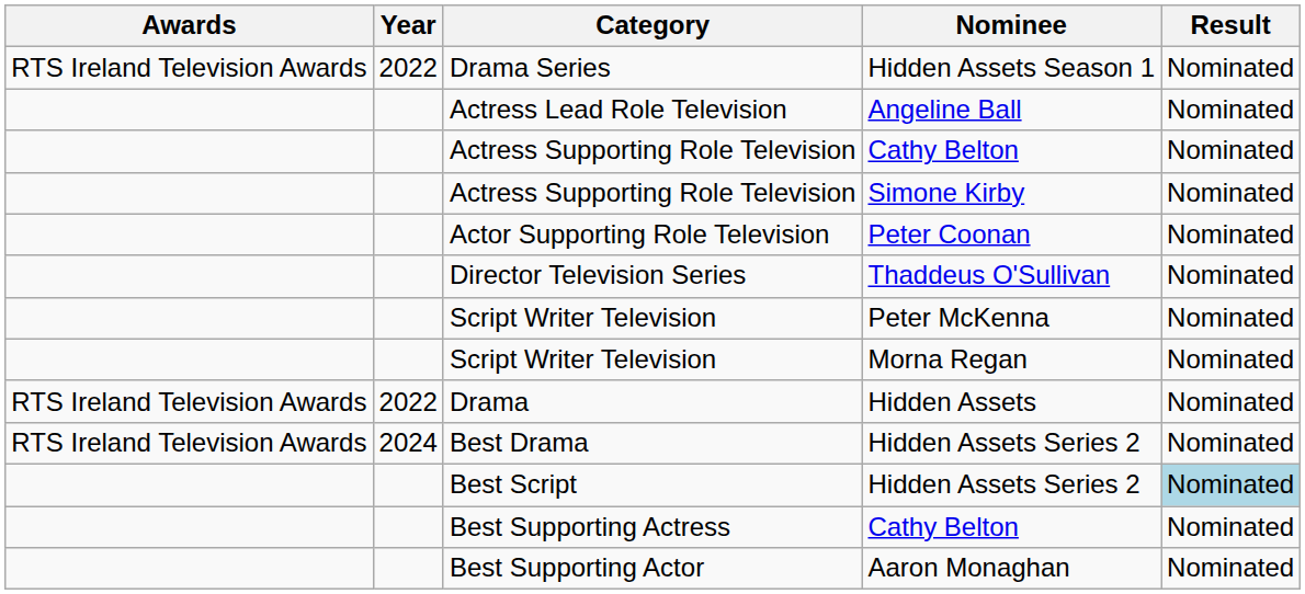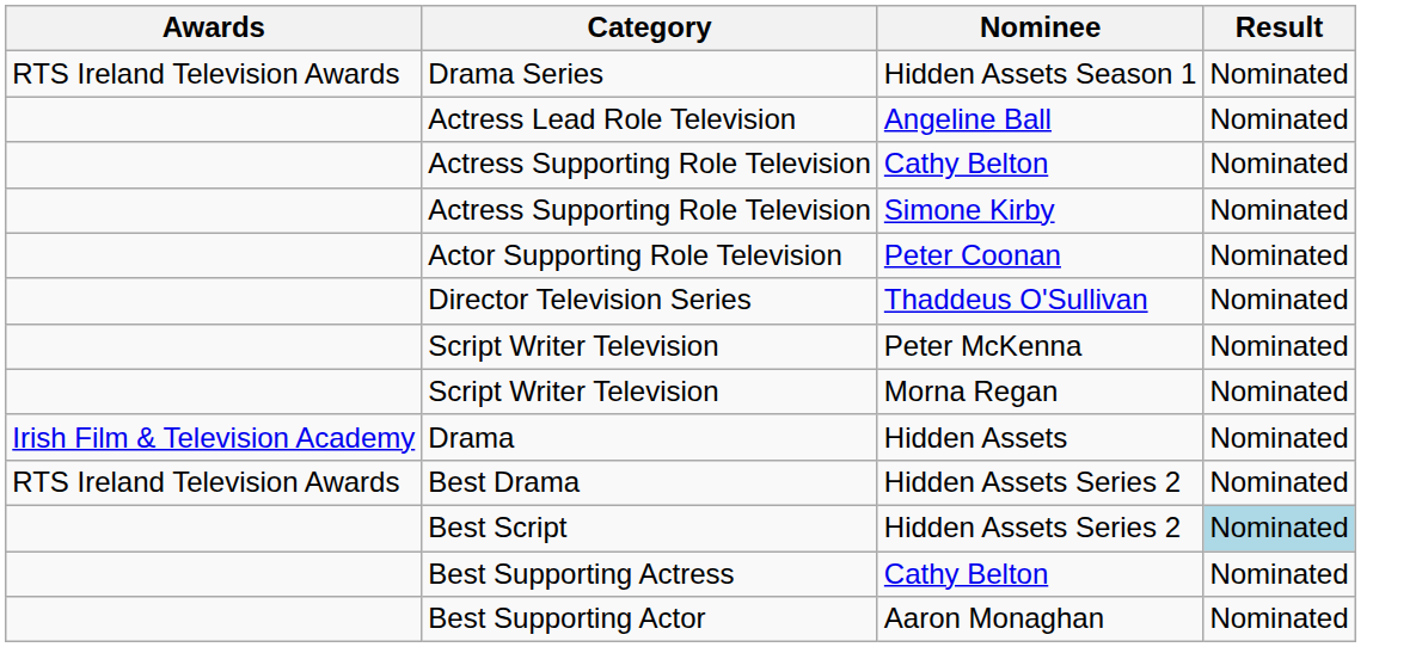- column: Year | 2022 | 2022 | 2024
Drama | Awards: RTS Ireland Television Awards -> Irish Film & Television Academy
